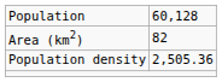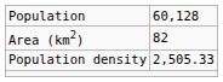Population density | column 2: 2,505.36 -> 2,505.33
